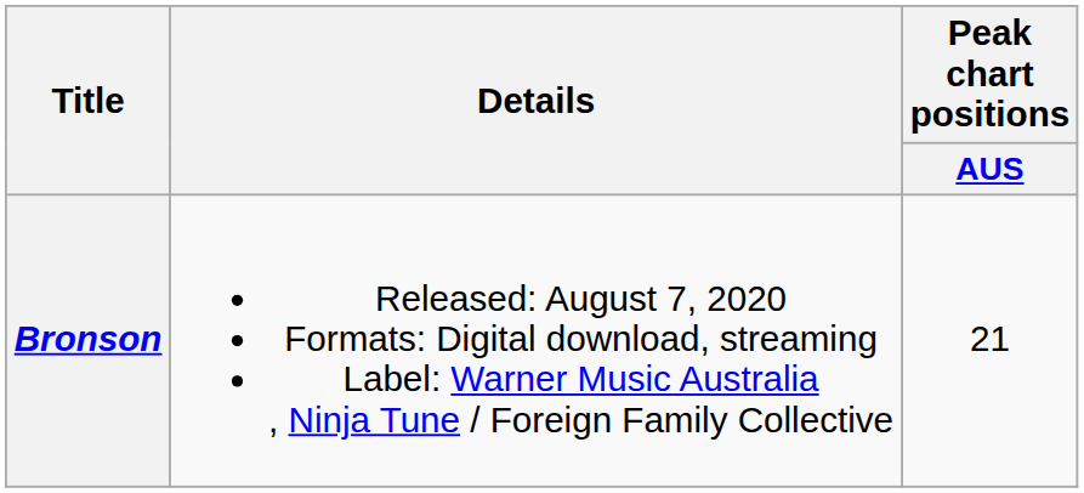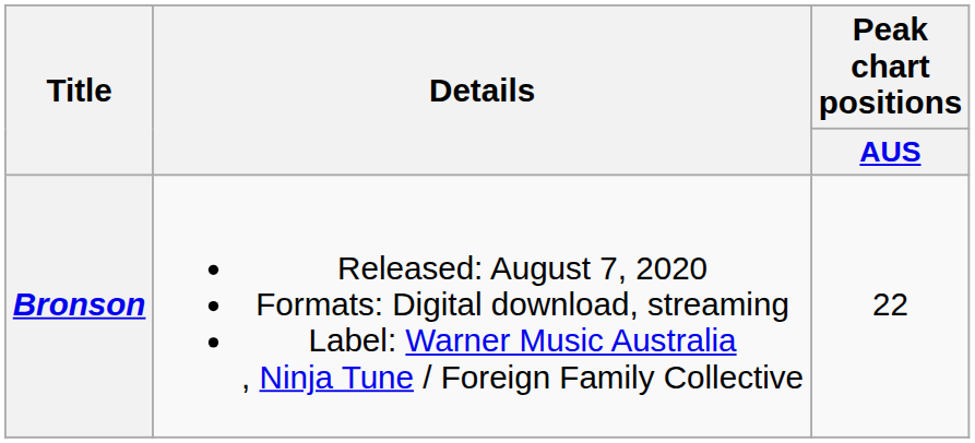Bronson | Peak chart positions / AUS: 21 -> 22
